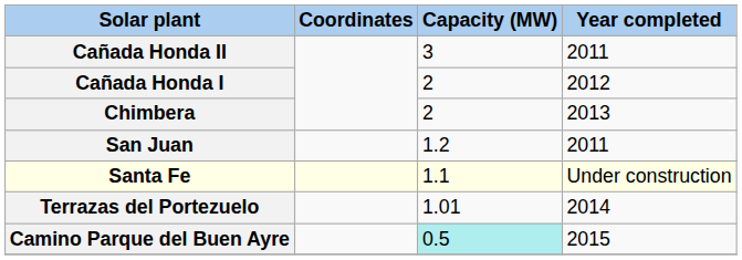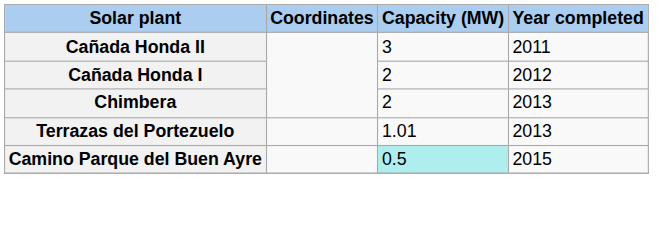- row: San Juan | 1.2 | 2011
- row: Santa Fe | 1.1 | Under construction
Terrazas del Portezuelo | Year completed: 2014 -> 2013
